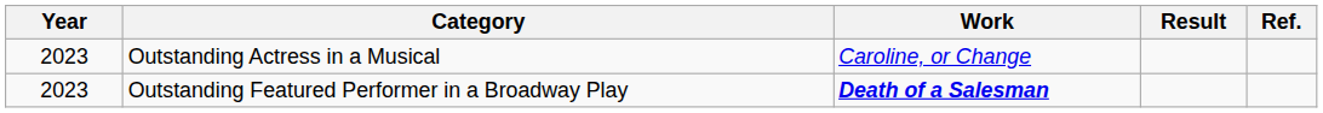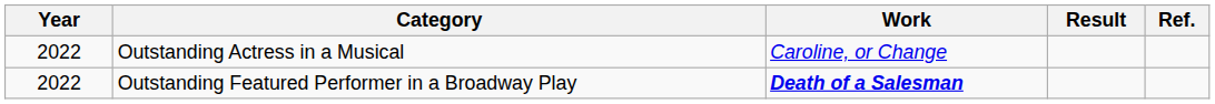Outstanding Actress in a Musical | Year: 2023 -> 2022
Outstanding Featured Performer in a Broadway Play | Year: 2023 -> 2022
